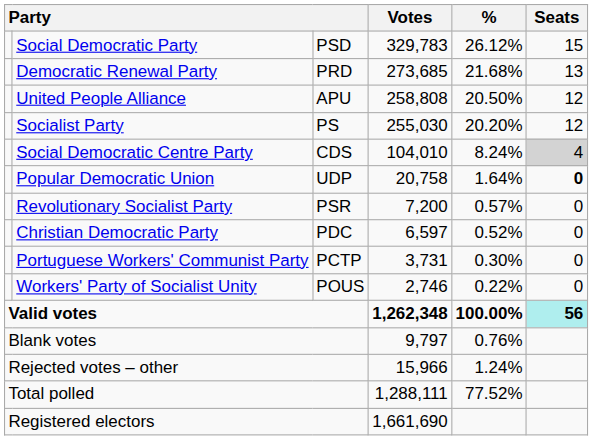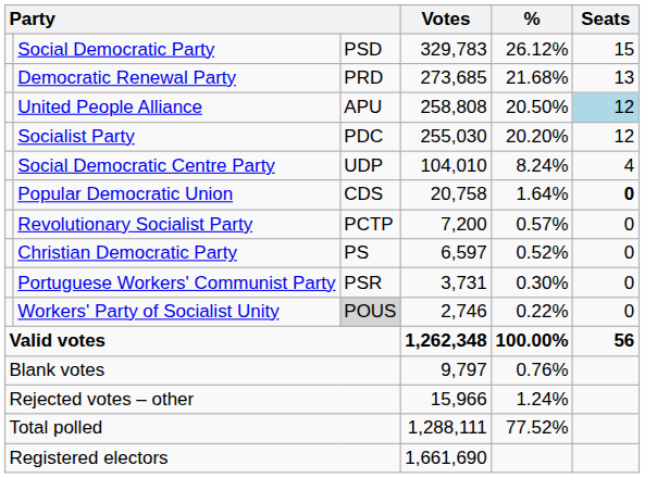United People Alliance | Seats: no background -> lightblue background
Socialist Party | column 3: PS -> PDC
Social Democratic Centre Party | column 3: CDS -> UDP
Social Democratic Centre Party | Seats: lightgrey background -> no background
Popular Democratic Union | column 3: UDP -> CDS
Revolutionary Socialist Party | column 3: PSR -> PCTP
Christian Democratic Party | column 3: PDC -> PS
Portuguese Workers' Communist Party | column 3: PCTP -> PSR
Workers' Party of Socialist Unity | column 3: no background -> lightgrey background
Valid votes | Seats: paleturquoise background -> no background
